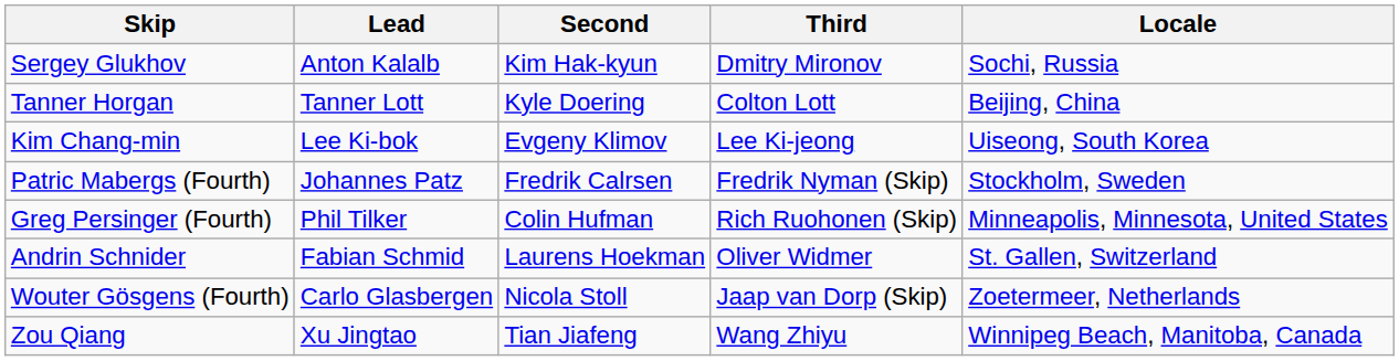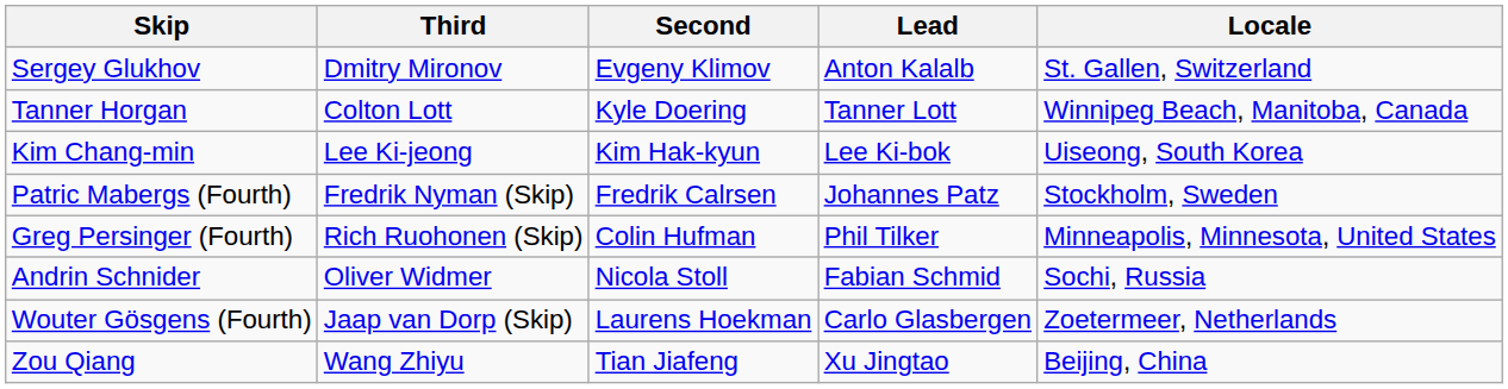columns swapped: Third <-> Lead
Sergey Glukhov | Second: Kim Hak-kyun -> Evgeny Klimov
Sergey Glukhov | Locale: Sochi, Russia -> St. Gallen, Switzerland
Tanner Horgan | Locale: Beijing, China -> Winnipeg Beach, Manitoba, Canada
Kim Chang-min | Second: Evgeny Klimov -> Kim Hak-kyun
Andrin Schnider | Second: Laurens Hoekman -> Nicola Stoll
Andrin Schnider | Locale: St. Gallen, Switzerland -> Sochi, Russia
Wouter Gösgens (Fourth) | Second: Nicola Stoll -> Laurens Hoekman
Zou Qiang | Locale: Winnipeg Beach, Manitoba, Canada -> Beijing, China
